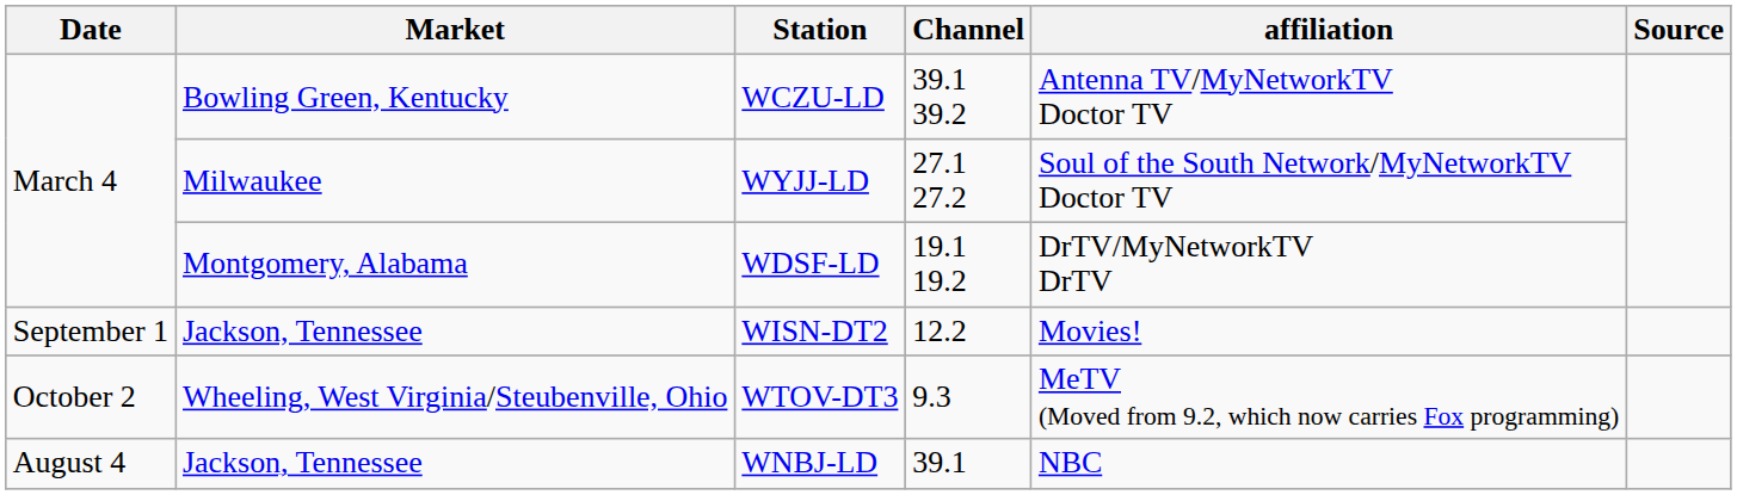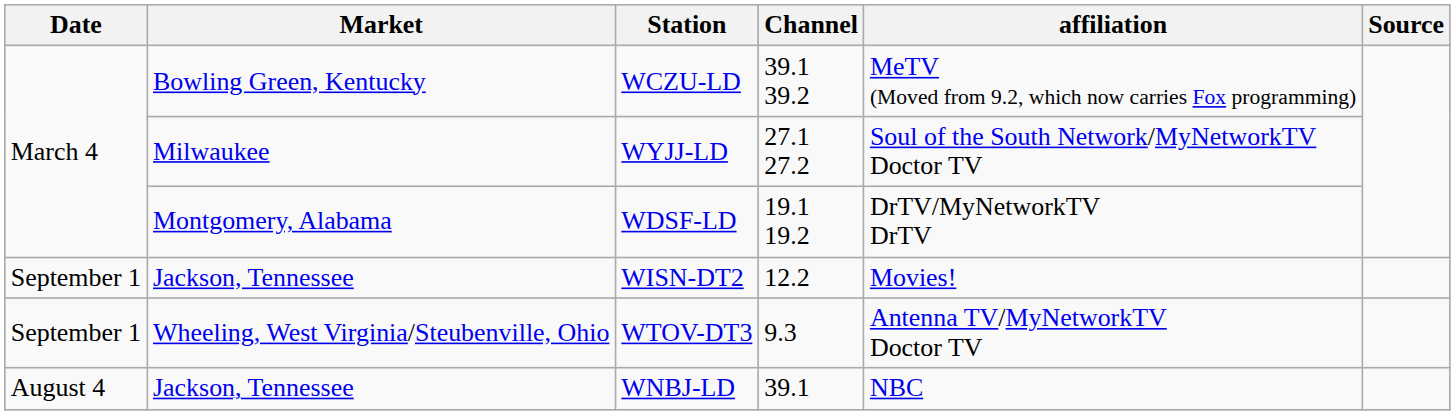WCZU-LD | affiliation: Antenna TV/MyNetworkTV Doctor TV -> MeTV (Moved from 9.2, which now carries Fox programming)
WTOV-DT3 | Date: October 2 -> September 1
WTOV-DT3 | affiliation: MeTV (Moved from 9.2, which now carries Fox programming) -> Antenna TV/MyNetworkTV Doctor TV
